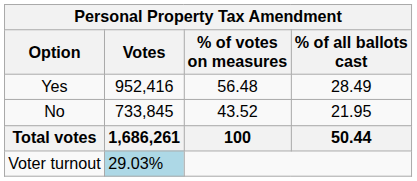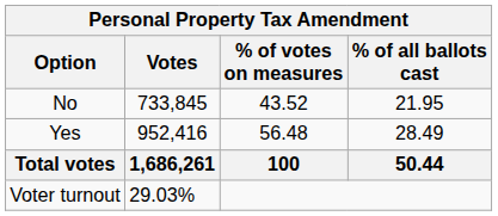rows swapped: Yes <-> No
Voter turnout | Votes: lightblue background -> no background
